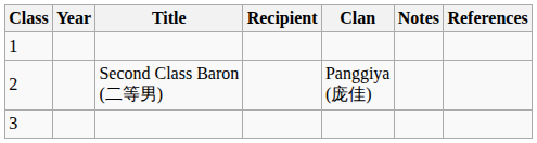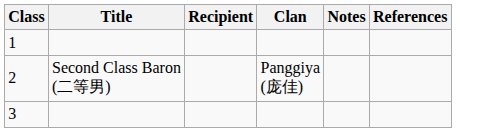- column: Year
